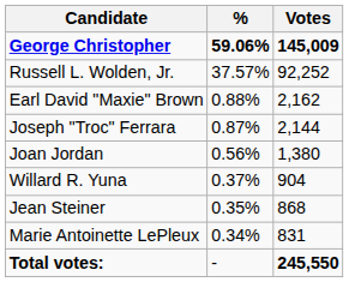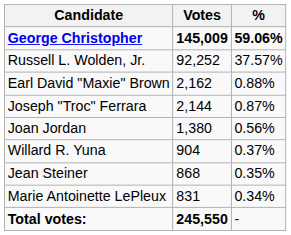columns swapped: Votes <-> %
